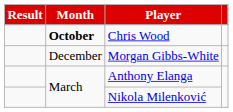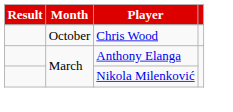Chris Wood | Month: bold -> normal
- row: December | Morgan Gibbs-White
